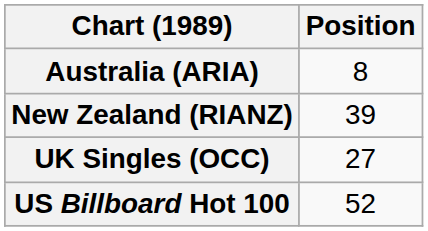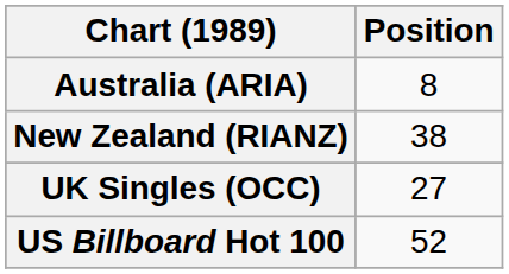New Zealand (RIANZ) | Position: 39 -> 38
